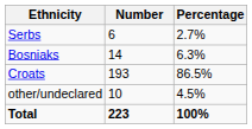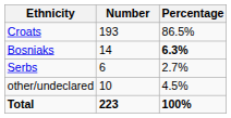rows swapped: Croats <-> Serbs
Bosniaks | Percentage: normal -> bold
